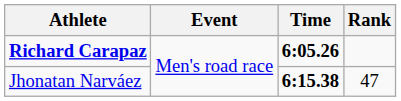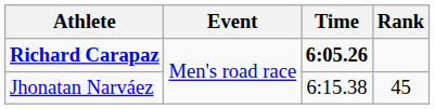Jhonatan Narváez | Time: bold -> normal
Jhonatan Narváez | Rank: 47 -> 45
